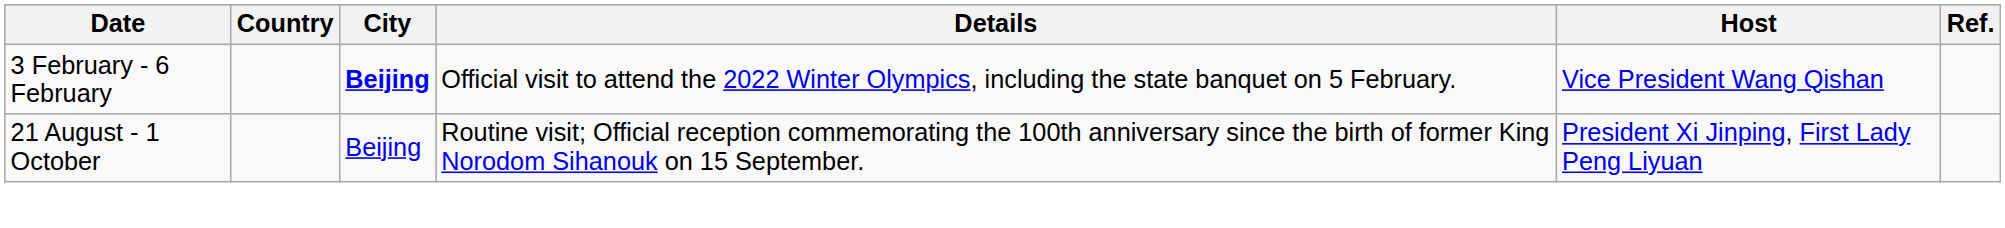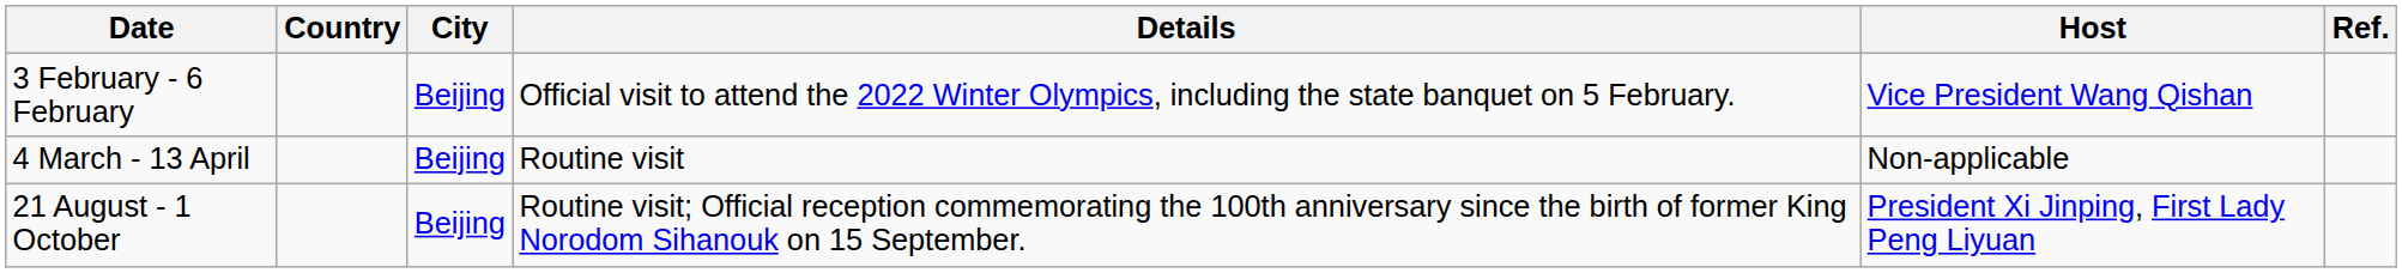3 February - 6 February | City: bold -> normal
+ row: 4 March - 13 April | Beijing | Routine visit | Non-applicable
